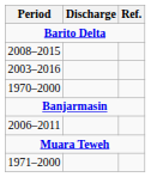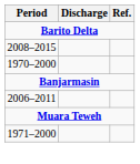- row: 2003–2016
